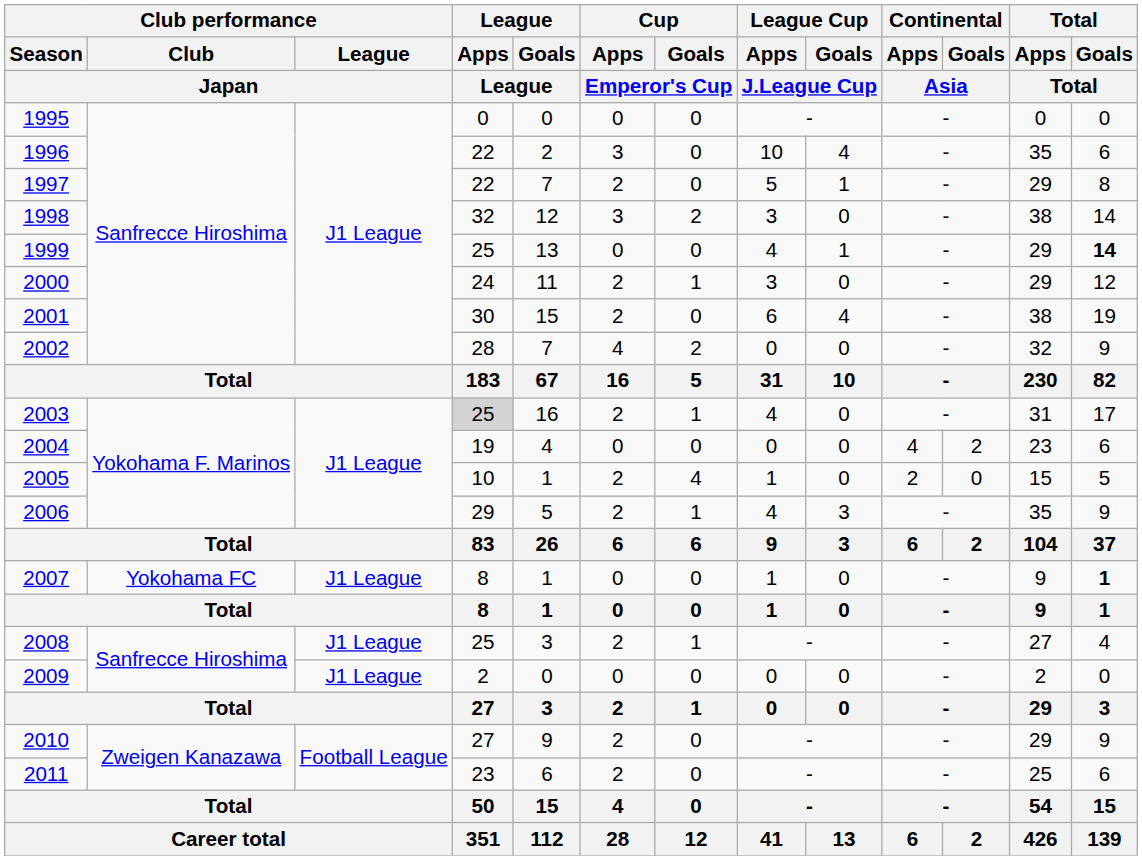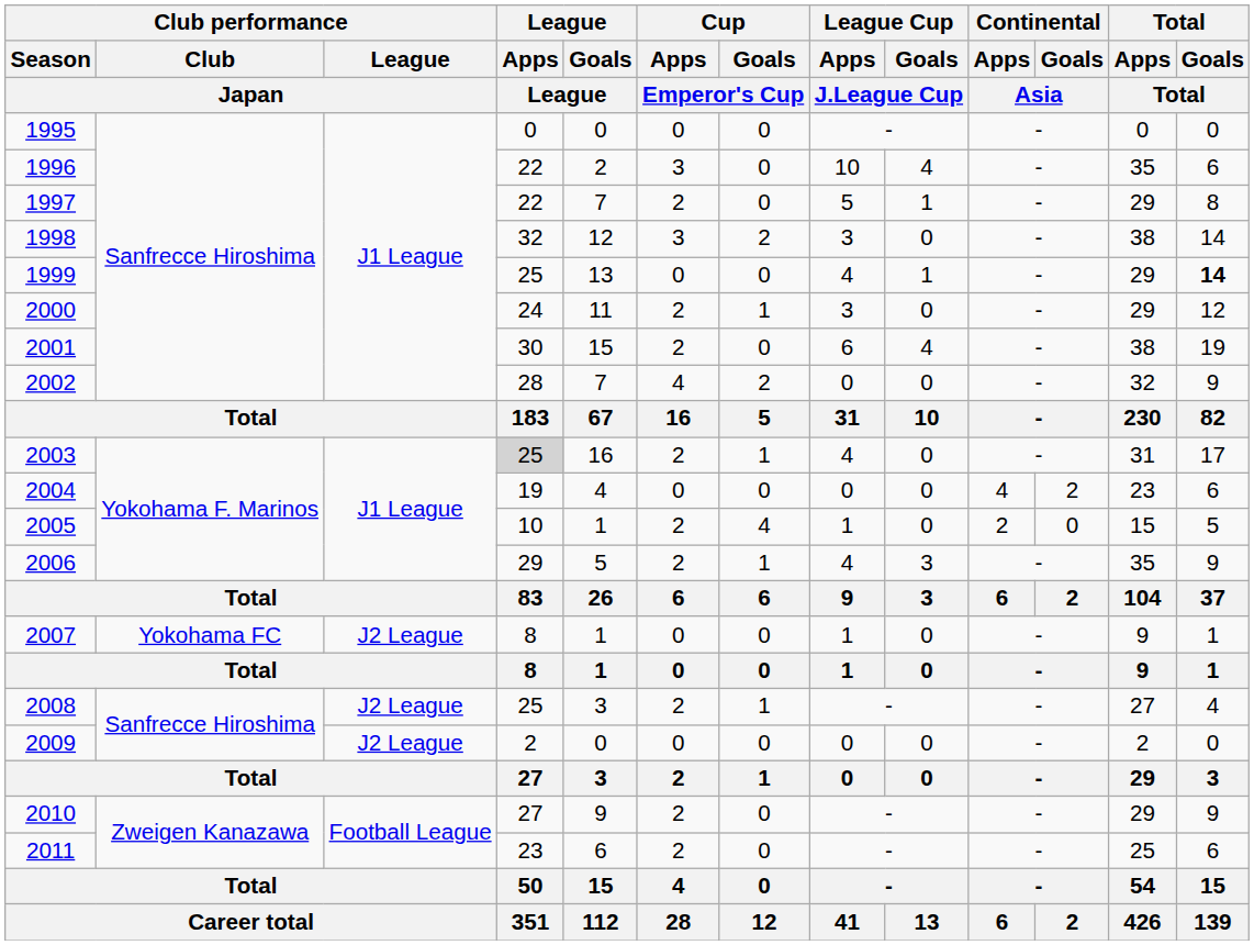2007 | Club performance / League / Japan: J1 League -> J2 League
2007 | Total / Goals / Total: bold -> normal
2008 | Club performance / League / Japan: J1 League -> J2 League
2009 | Club performance / League / Japan: J1 League -> J2 League
